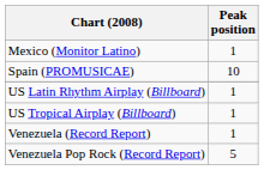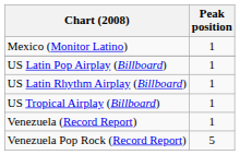- row: Spain (PROMUSICAE) | 10
+ row: US Latin Pop Airplay (Billboard) | 1
